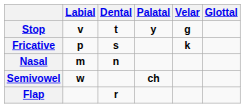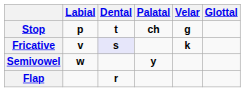Stop | Labial: v -> p
Stop | Palatal: y -> ch
Fricative | Labial: p -> v
Fricative | Dental: no background -> lavender background
- row: Nasal | m | n
Semivowel | Palatal: ch -> y
